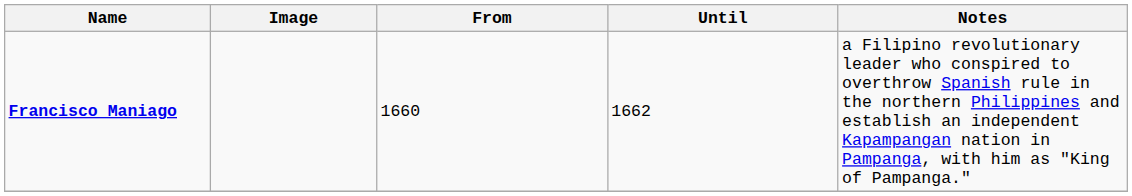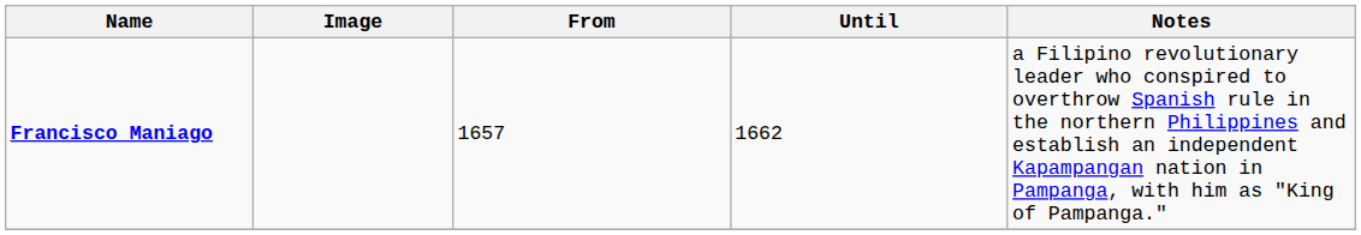Francisco Maniago | From: 1660 -> 1657
